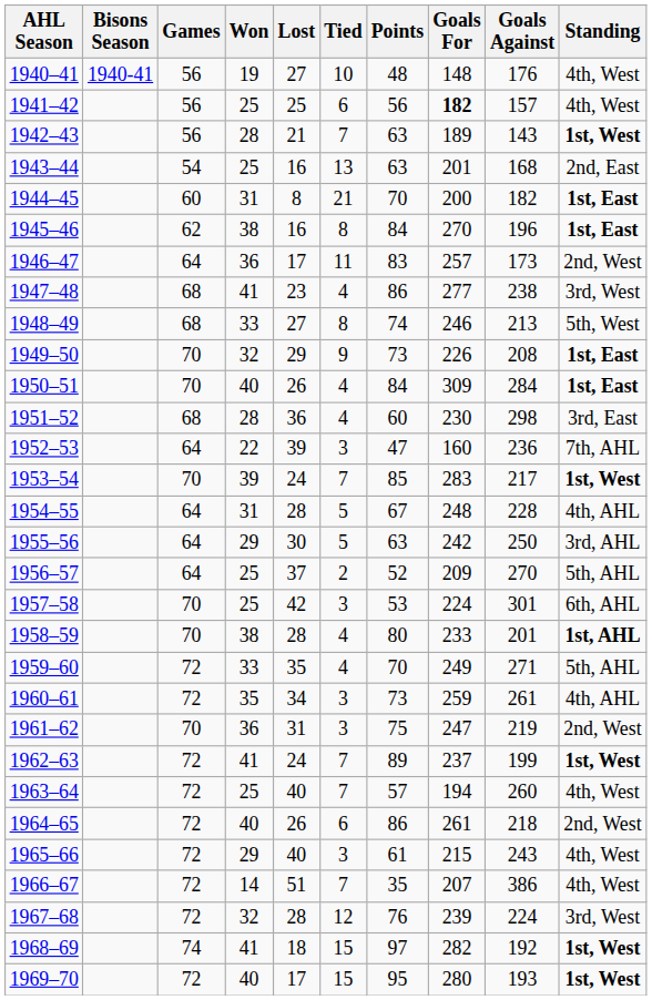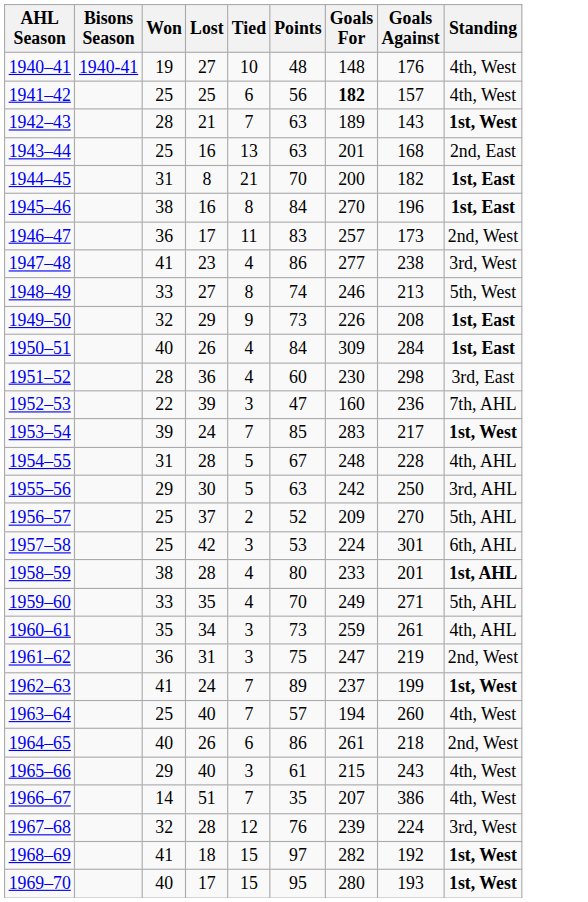- column: Games | 56 | 56 | 56 | 54 | 60 | 62 | 64 | 68 | 68 | 70 | 70 | 68 | 64 | 70 | 64 | 64 | 64 | 70 | 70 | 72 | 72 | 70 | 72 | 72 | 72 | 72 | 72 | 72 | 74 | 72
